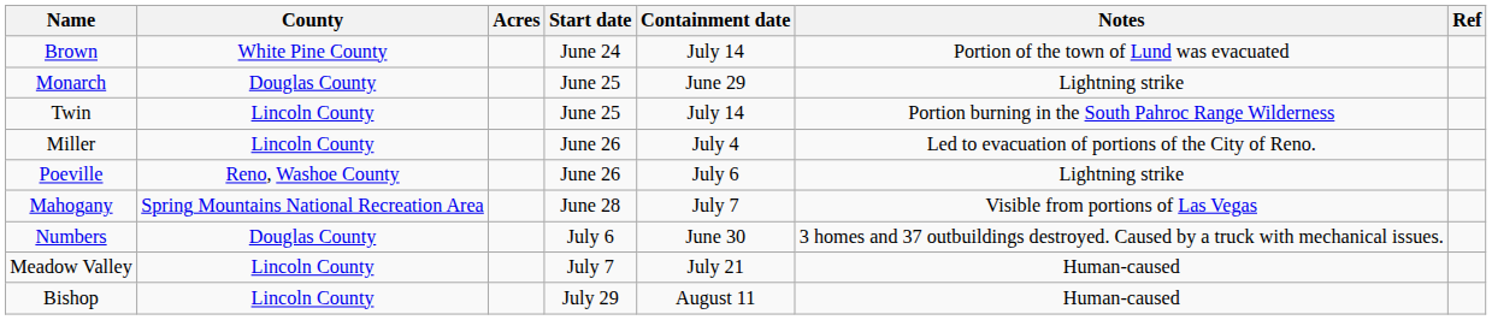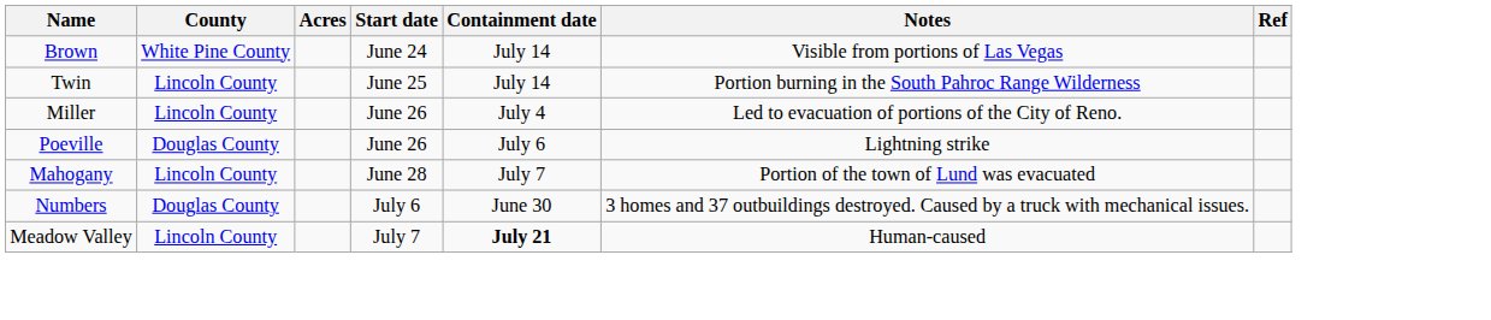Brown | Notes: Portion of the town of Lund was evacuated -> Visible from portions of Las Vegas
- row: Monarch | Douglas County | June 25 | June 29 | Lightning strike
Poeville | County: Reno, Washoe County -> Douglas County
Mahogany | County: Spring Mountains National Recreation Area -> Lincoln County
Mahogany | Notes: Visible from portions of Las Vegas -> Portion of the town of Lund was evacuated
Meadow Valley | Containment date: normal -> bold
- row: Bishop | Lincoln County | July 29 | August 11 | Human-caused
